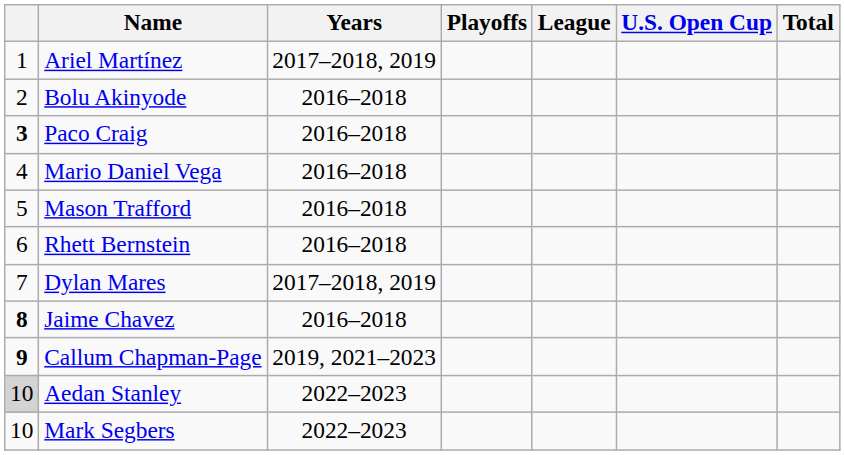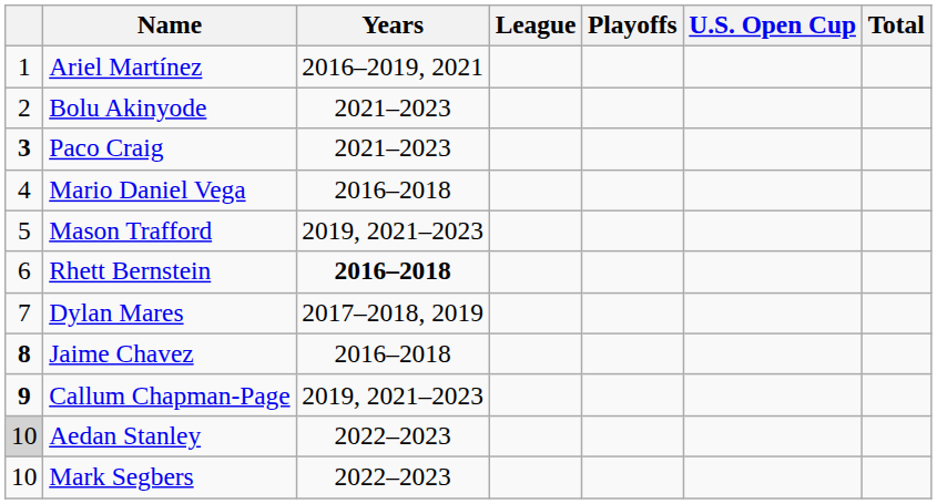columns swapped: League <-> Playoffs
Ariel Martínez | Years: 2017–2018, 2019 -> 2016–2019, 2021
Bolu Akinyode | Years: 2016–2018 -> 2021–2023
Paco Craig | Years: 2016–2018 -> 2021–2023
Mason Trafford | Years: 2016–2018 -> 2019, 2021–2023
Rhett Bernstein | Years: normal -> bold
